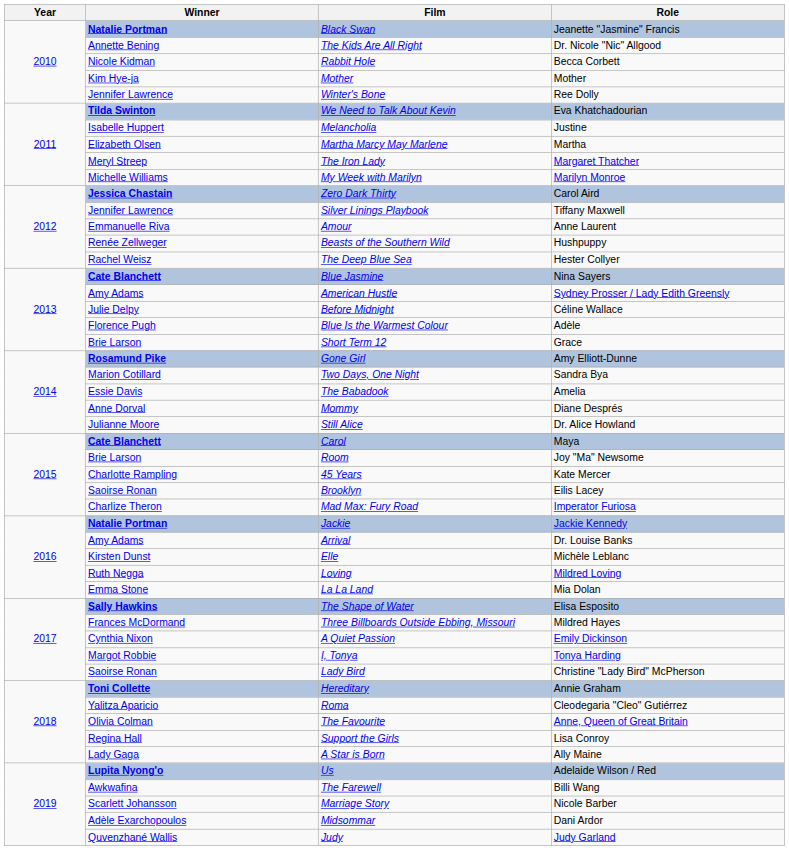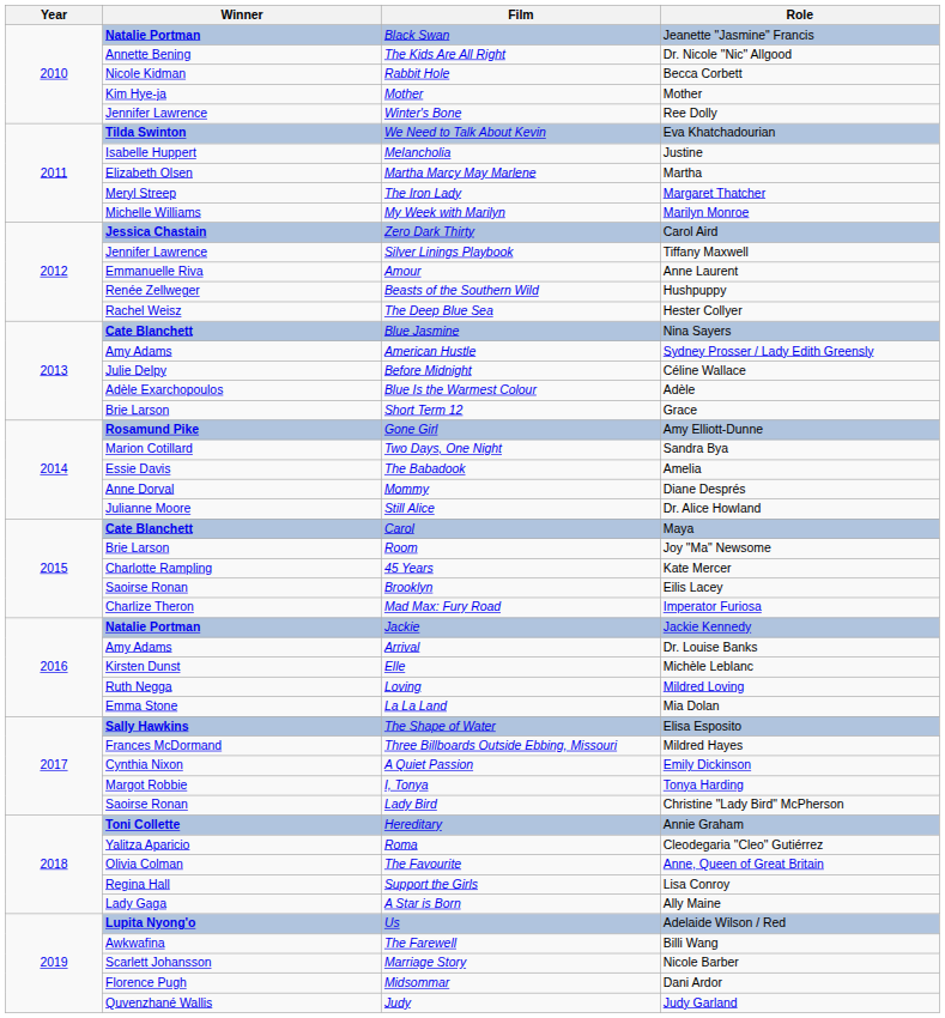Blue Is the Warmest Colour | Winner: Florence Pugh -> Adèle Exarchopoulos
Midsommar | Winner: Adèle Exarchopoulos -> Florence Pugh
